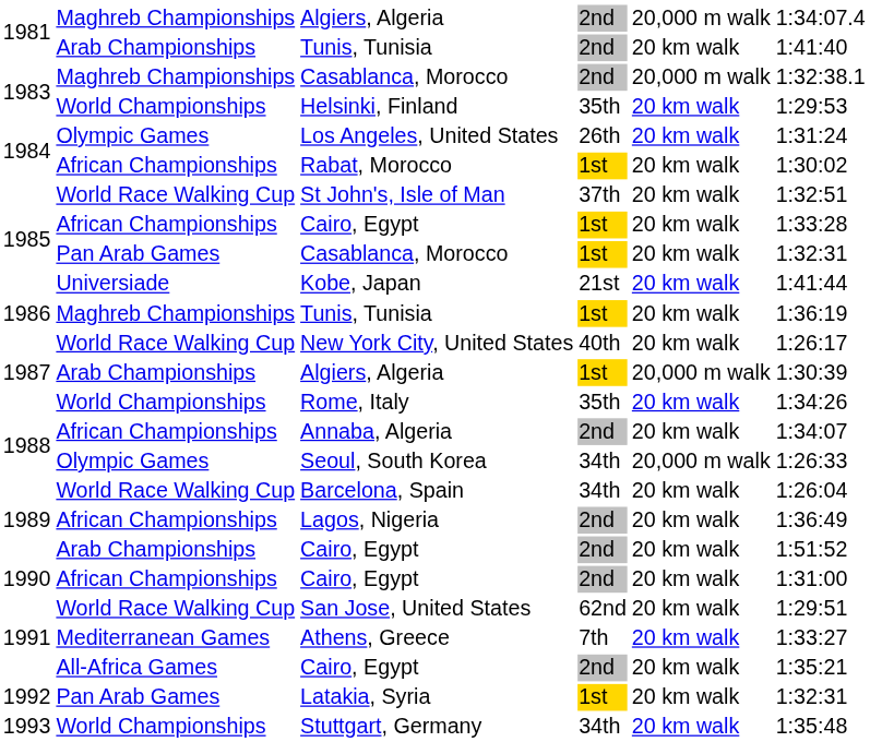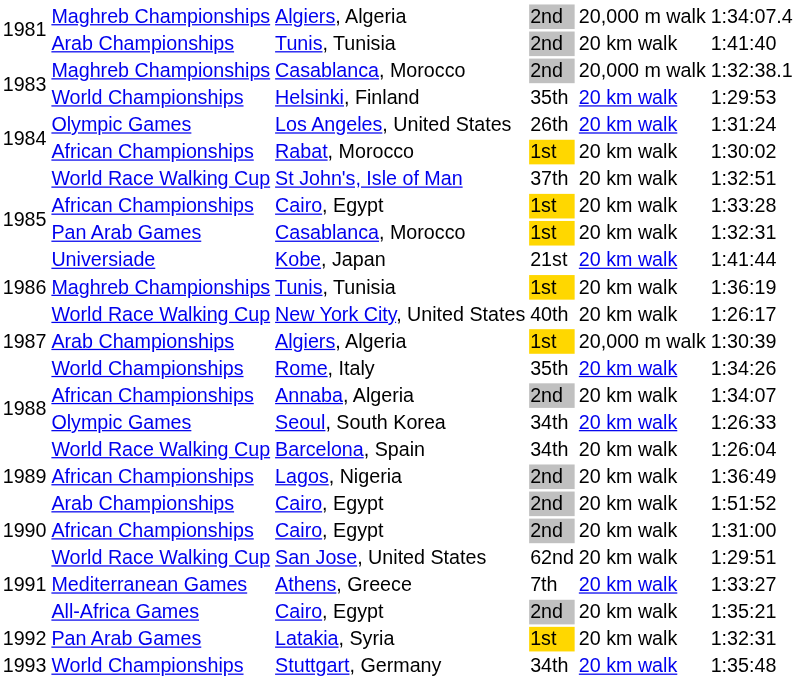Seoul, South Korea | column 5: 20,000 m walk -> 20 km walk
